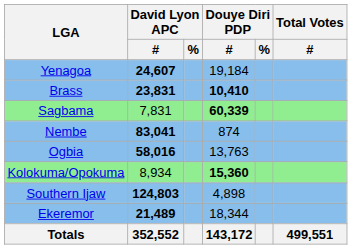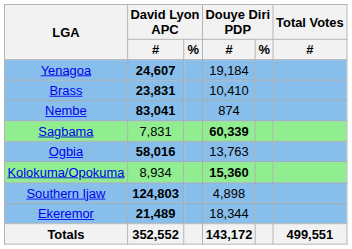Brass | Douye Diri PDP / #: bold -> normal
rows swapped: Nembe <-> Sagbama
